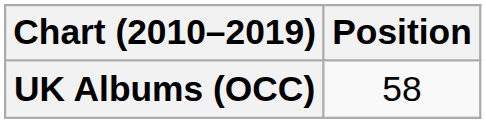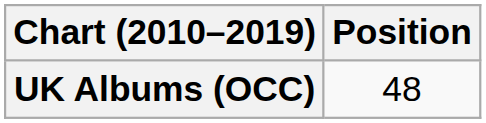UK Albums (OCC) | Position: 58 -> 48
